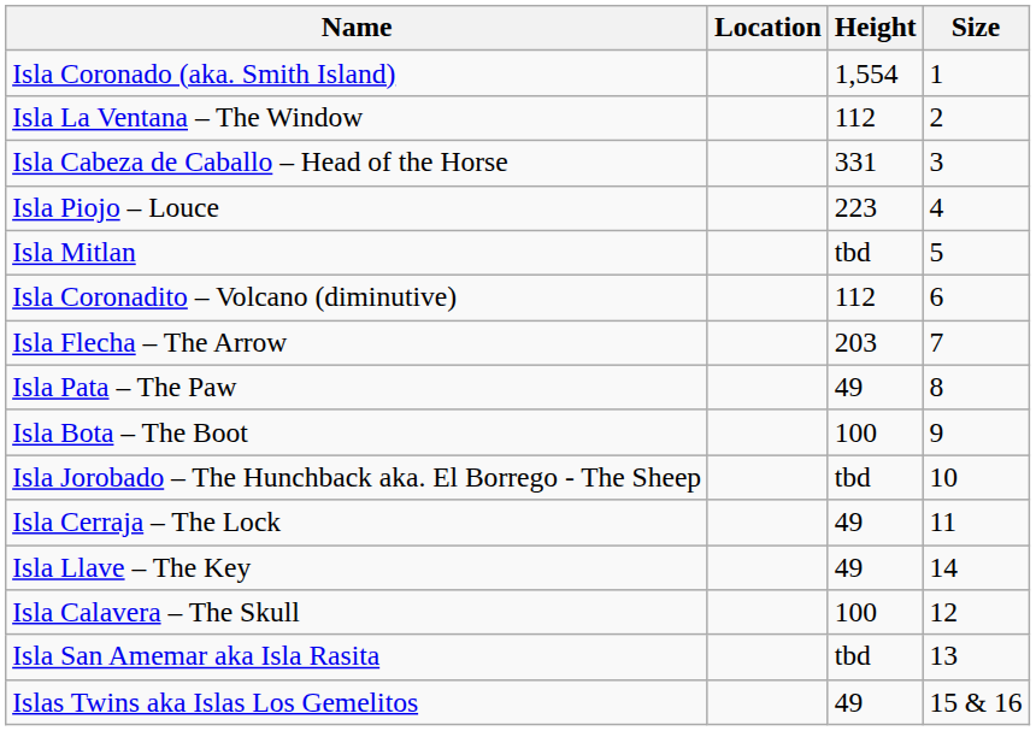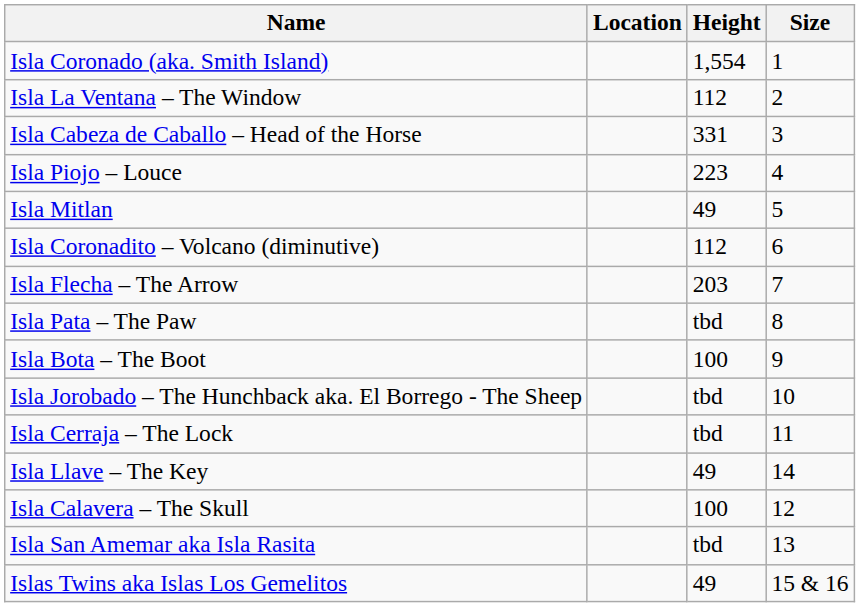Isla Mitlan | Height: tbd -> 49
Isla Pata – The Paw | Height: 49 -> tbd
Isla Cerraja – The Lock | Height: 49 -> tbd
